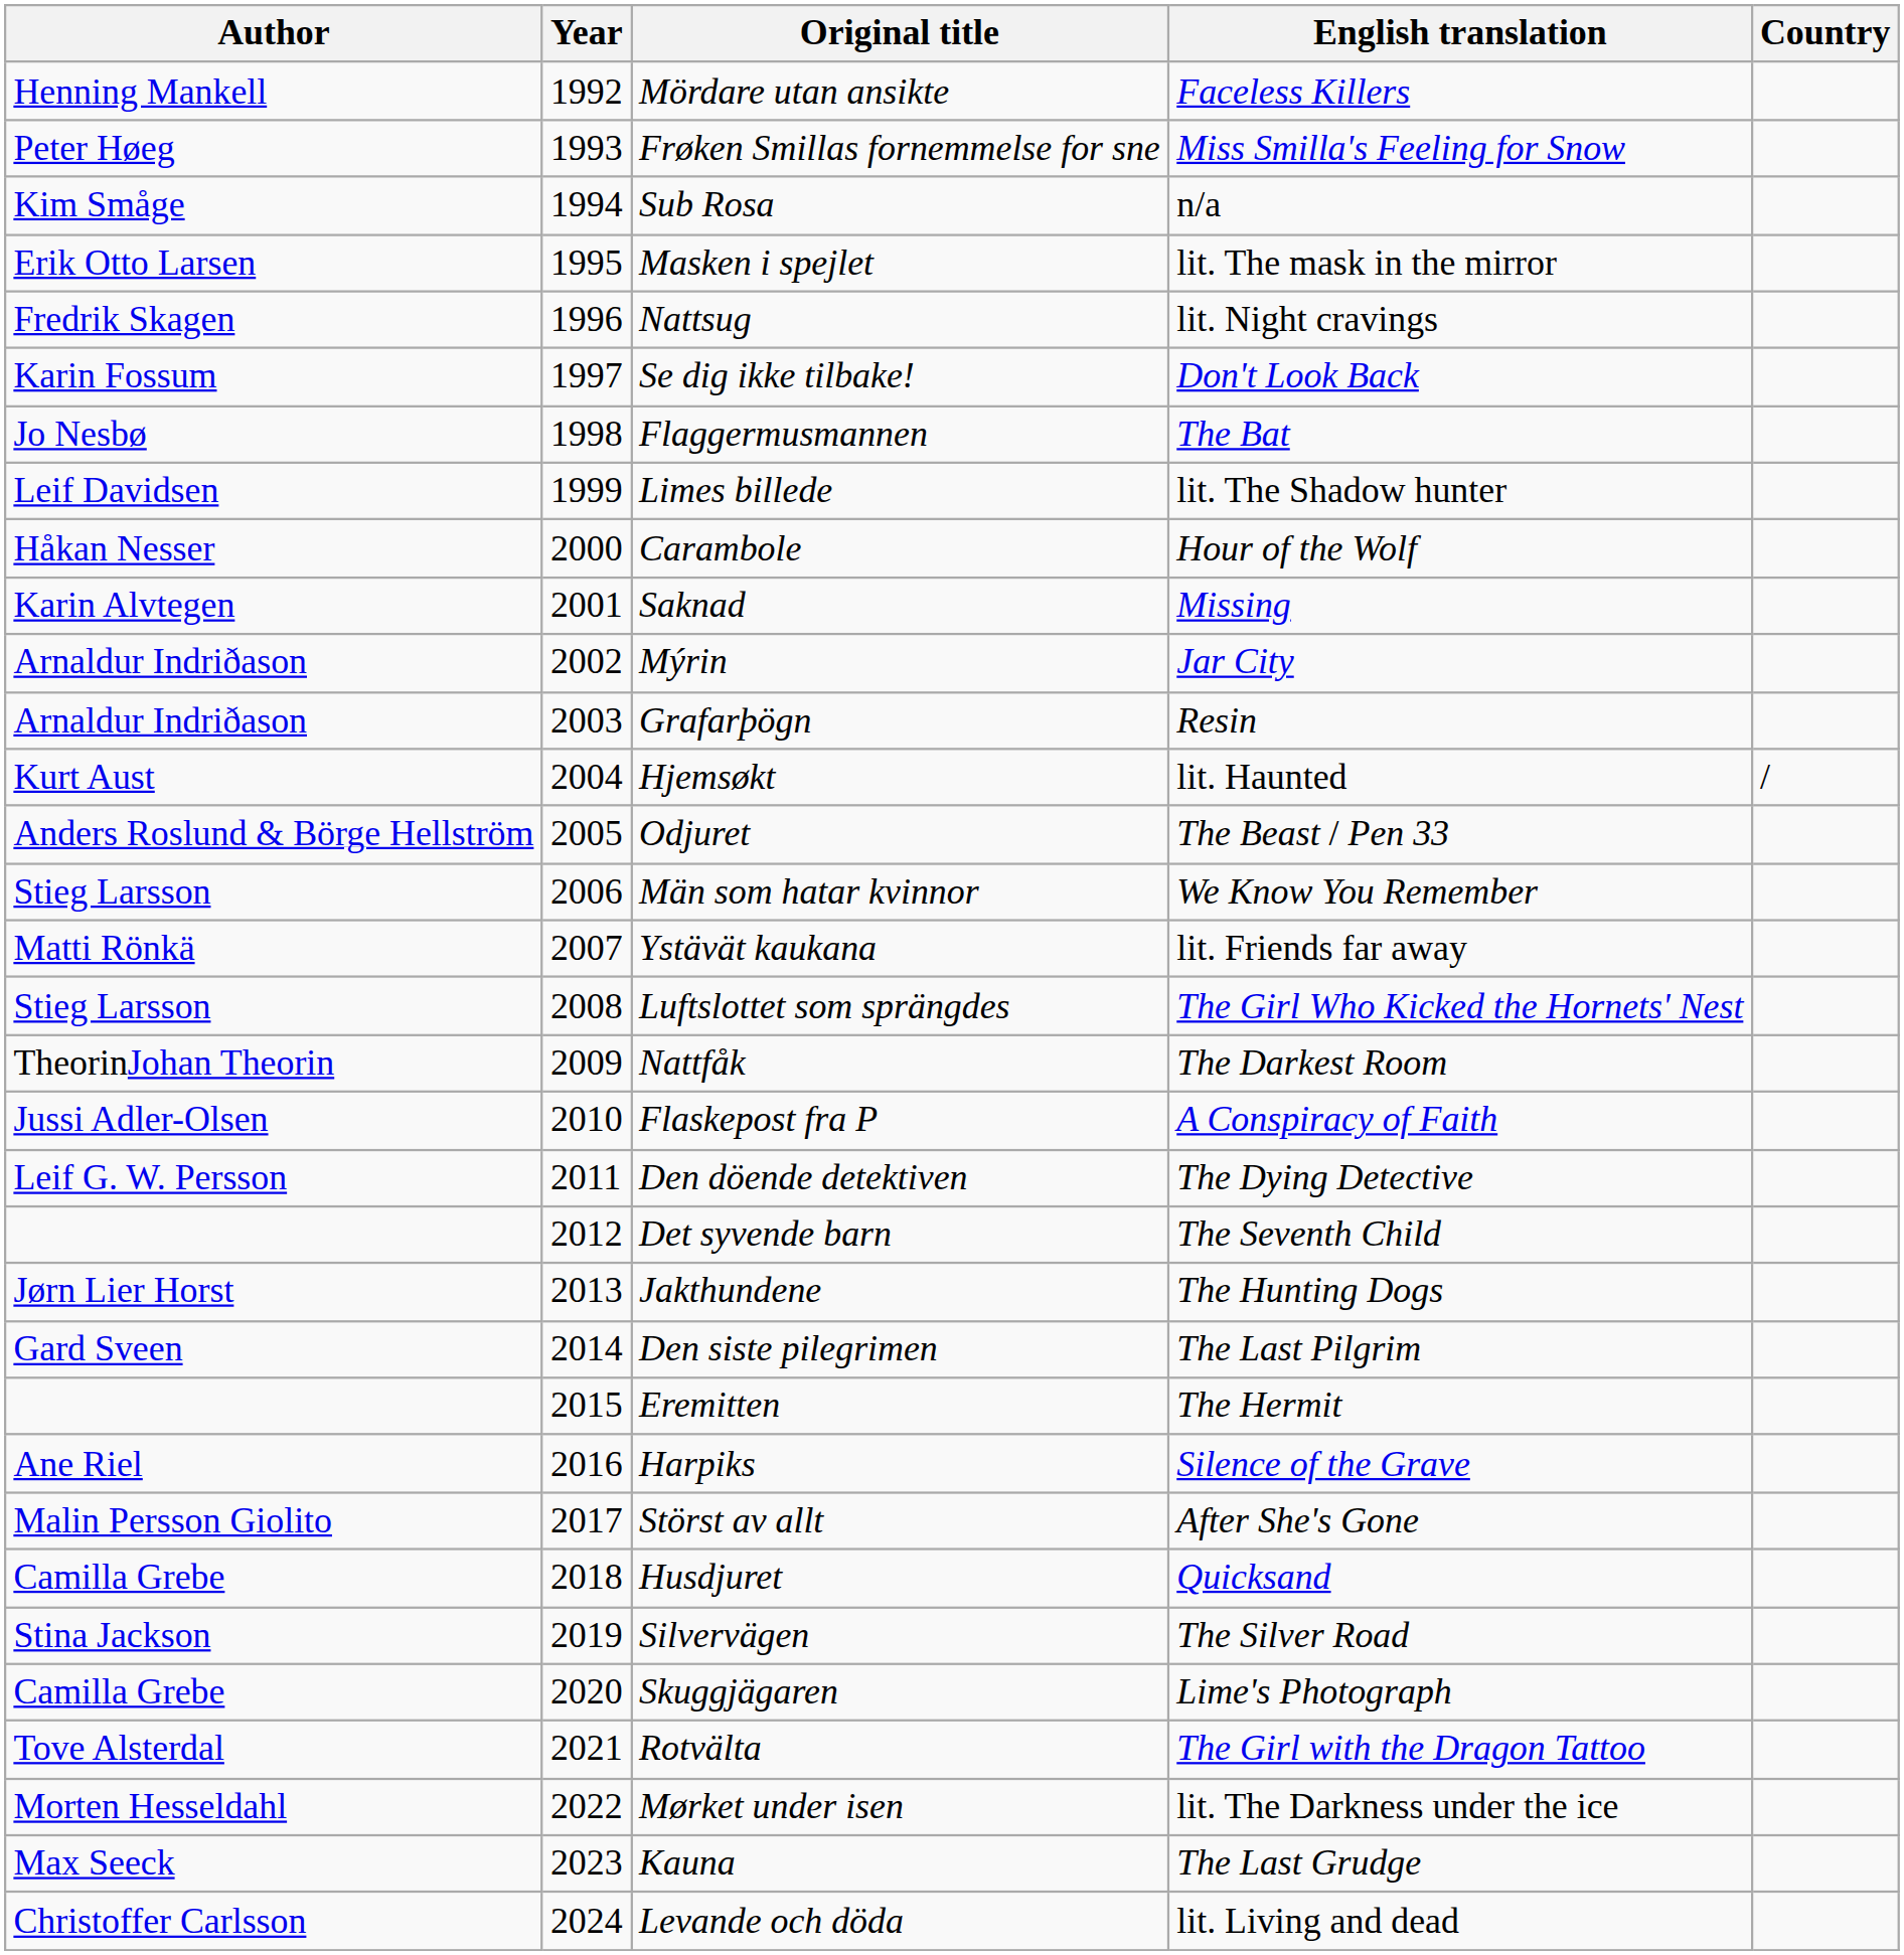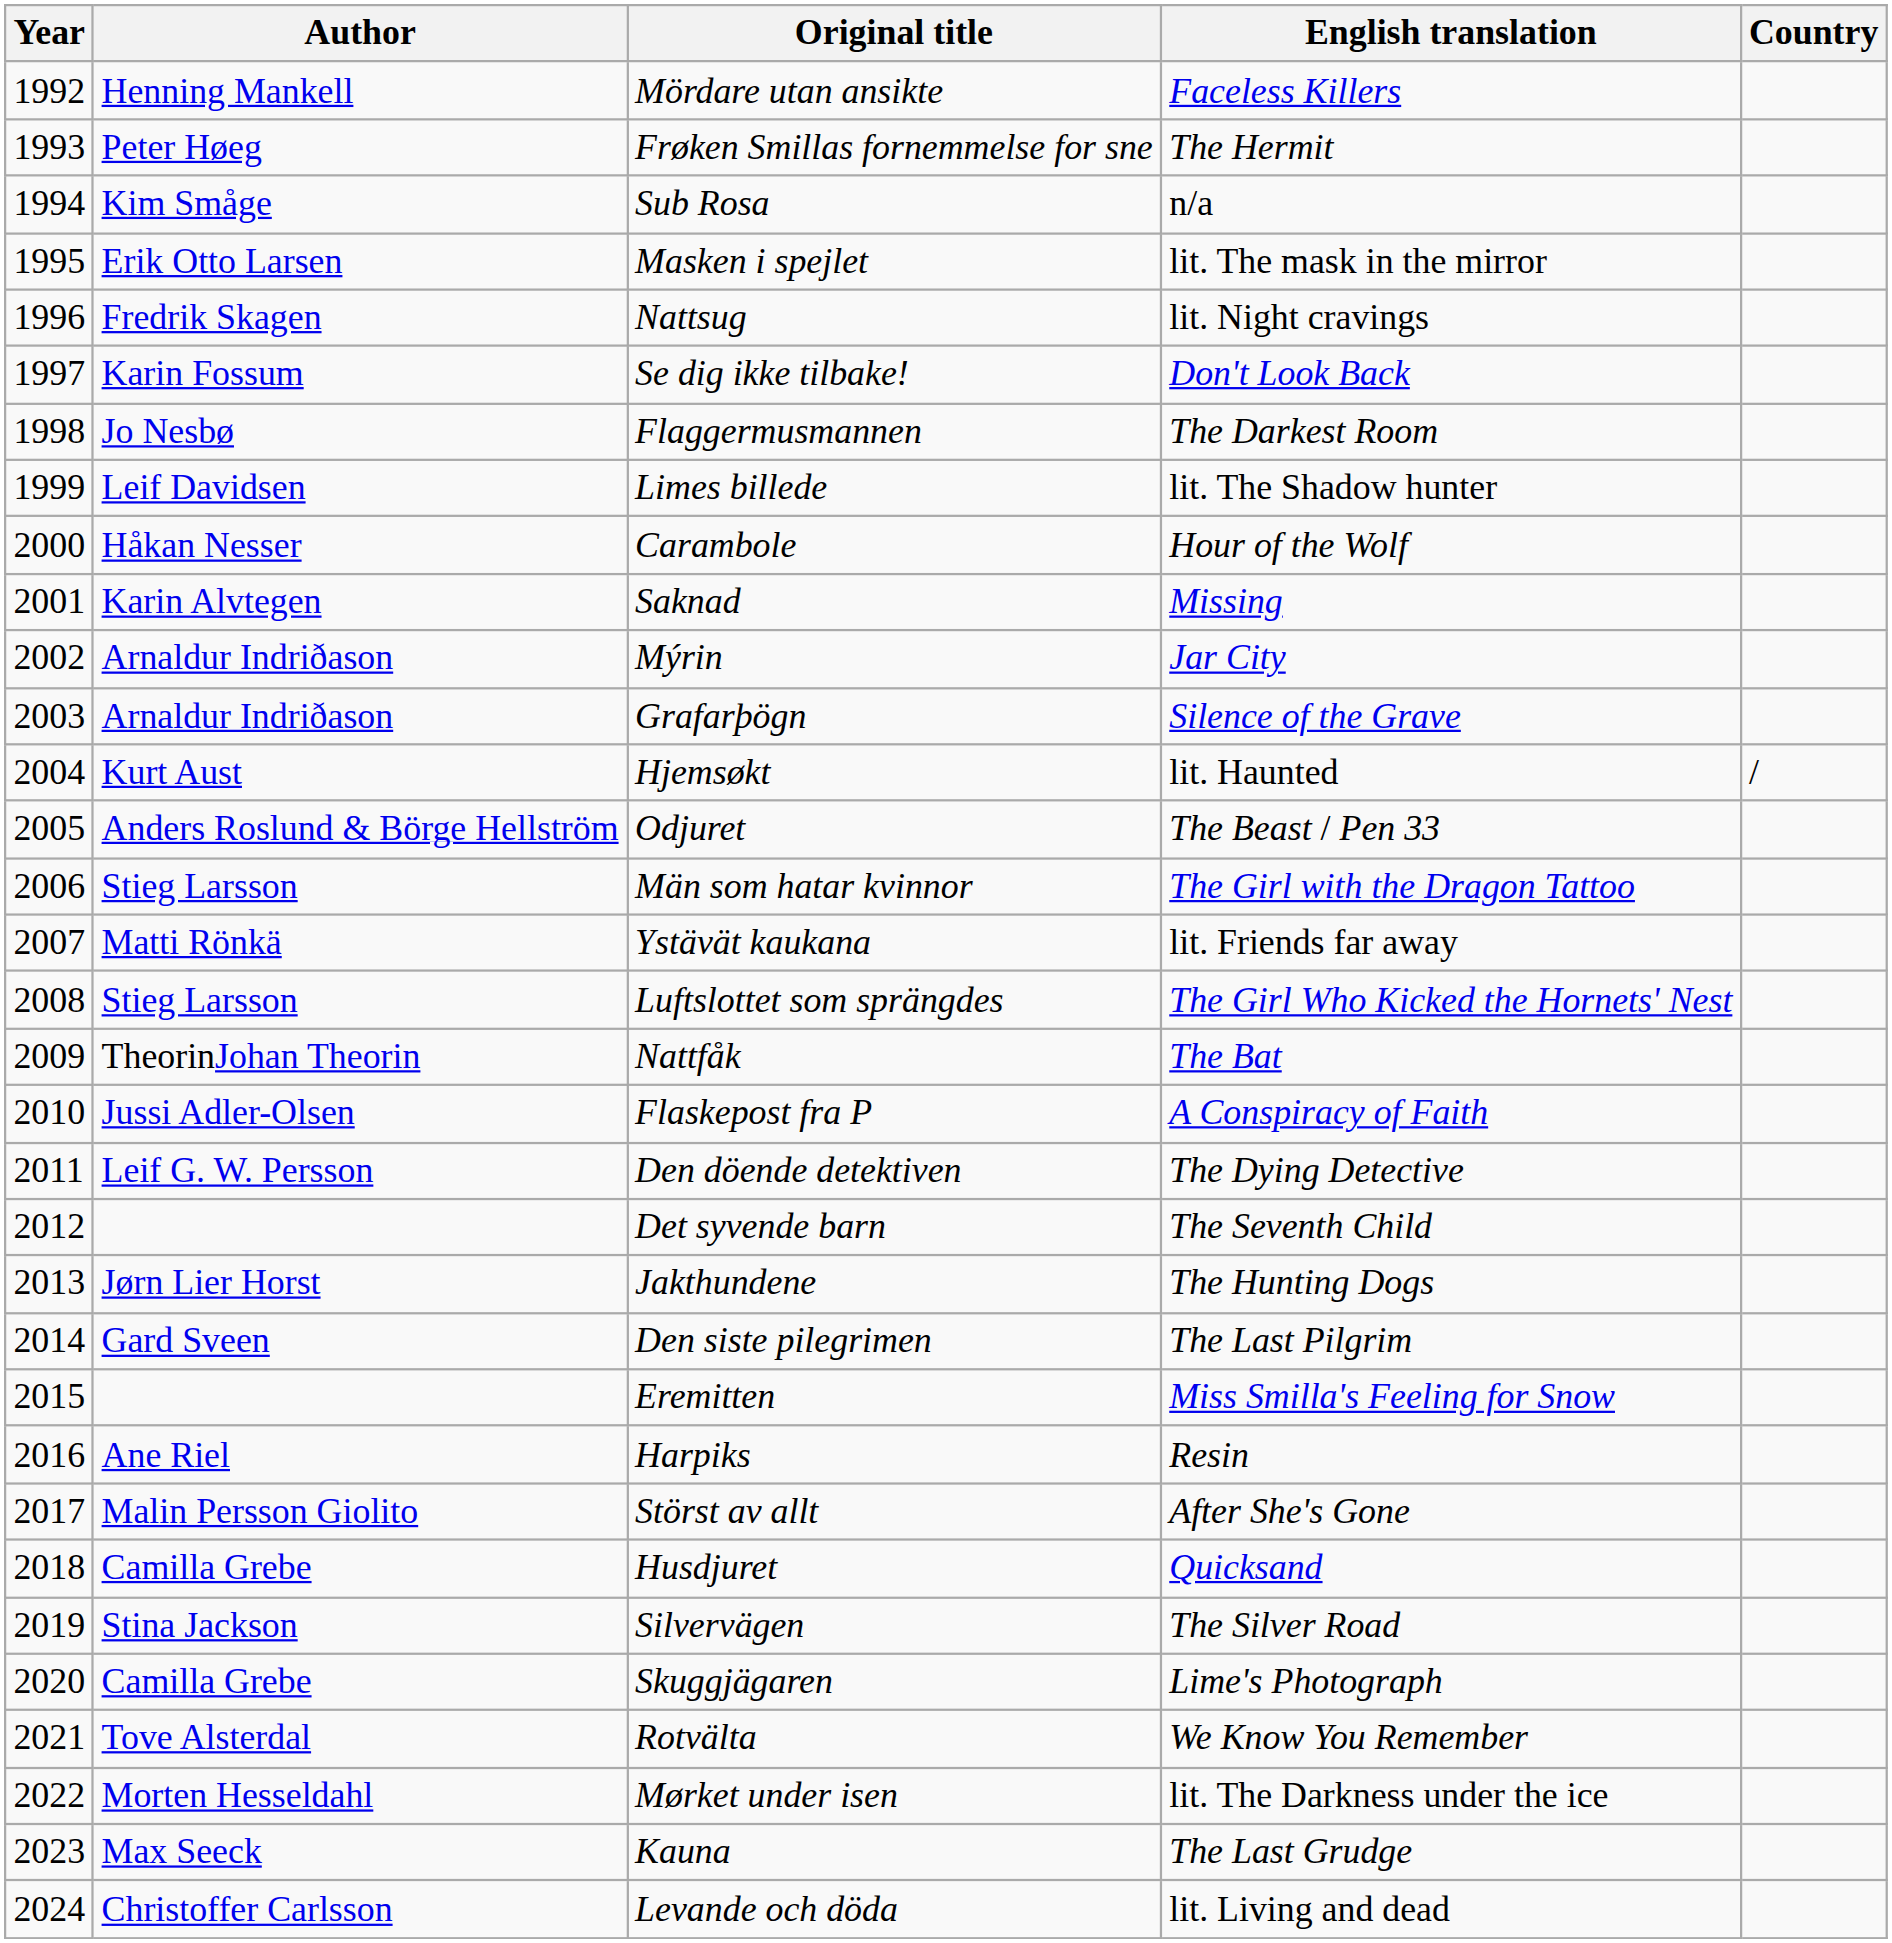columns swapped: Year <-> Author
Frøken Smillas fornemmelse for sne | English translation: Miss Smilla's Feeling for Snow -> The Hermit
Flaggermusmannen | English translation: The Bat -> The Darkest Room
Grafarþögn | English translation: Resin -> Silence of the Grave
Män som hatar kvinnor | English translation: We Know You Remember -> The Girl with the Dragon Tattoo
Nattfåk | English translation: The Darkest Room -> The Bat
Eremitten | English translation: The Hermit -> Miss Smilla's Feeling for Snow
Harpiks | English translation: Silence of the Grave -> Resin
Rotvälta | English translation: The Girl with the Dragon Tattoo -> We Know You Remember
